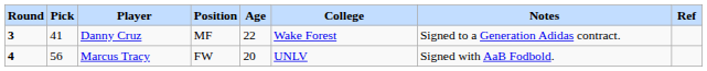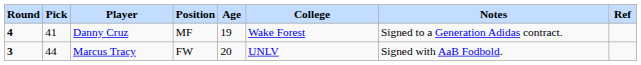Danny Cruz | Round: 3 -> 4
Danny Cruz | Age: 22 -> 19
Marcus Tracy | Round: 4 -> 3
Marcus Tracy | Pick: 56 -> 44
